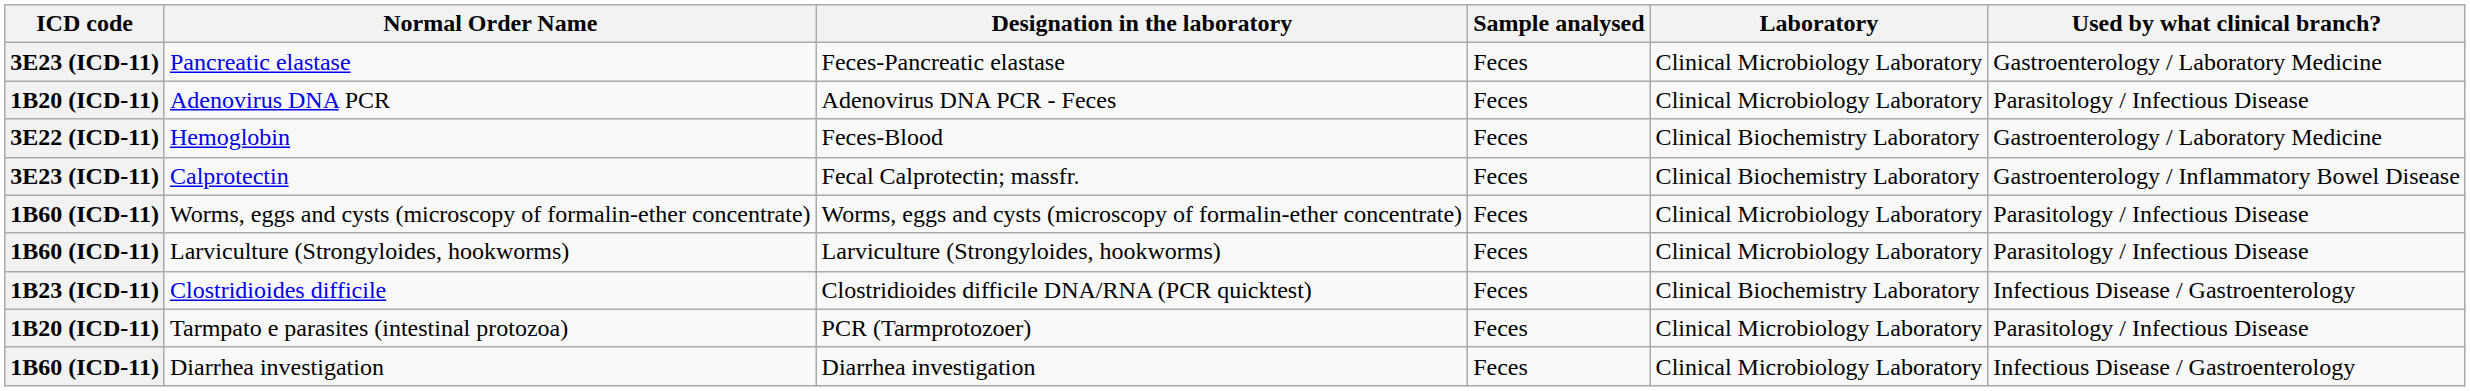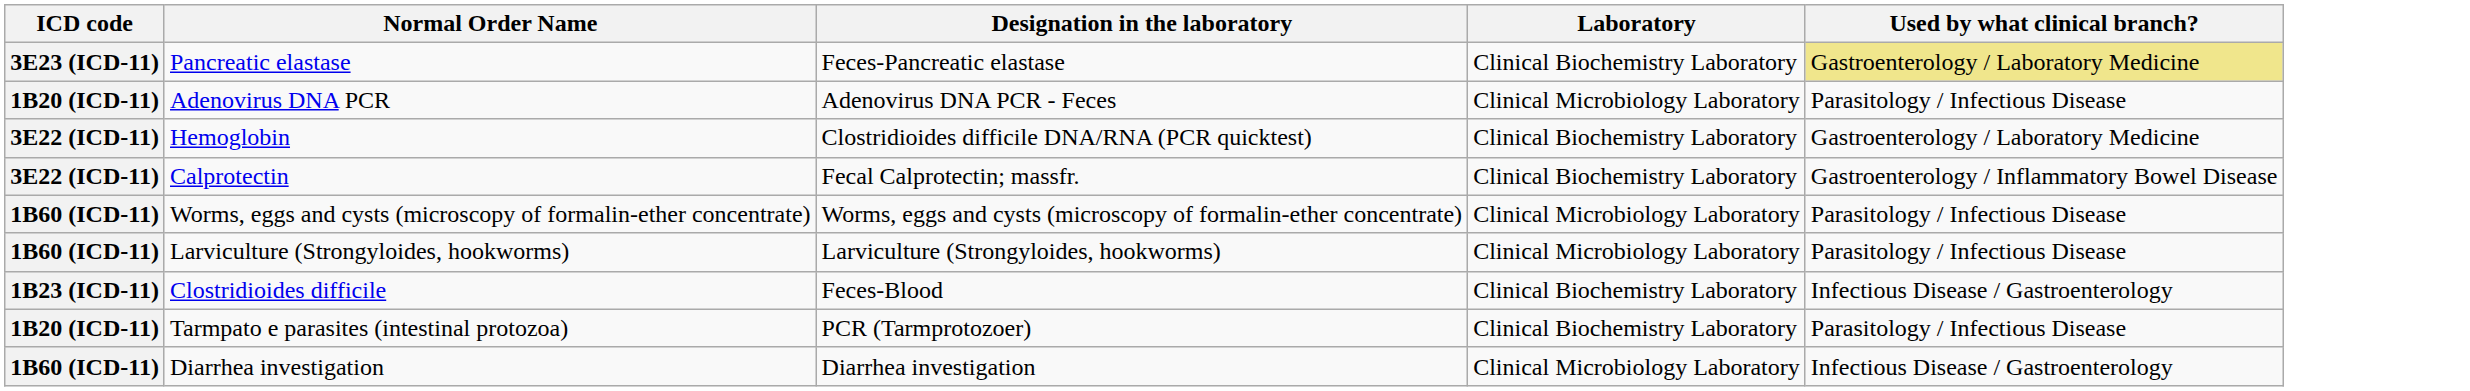- column: Sample analysed | Feces | Feces | Feces | Feces | Feces | Feces | Feces | Feces | Feces
Pancreatic elastase | Laboratory: Clinical Microbiology Laboratory -> Clinical Biochemistry Laboratory
Pancreatic elastase | Used by what clinical branch?: no background -> khaki background
Hemoglobin | Designation in the laboratory: Feces-Blood -> Clostridioides difficile DNA/RNA (PCR quicktest)
Calprotectin | ICD code: 3E23 (ICD-11) -> 3E22 (ICD-11)
Clostridioides difficile | Designation in the laboratory: Clostridioides difficile DNA/RNA (PCR quicktest) -> Feces-Blood
Tarmpato e parasites (intestinal protozoa) | Laboratory: Clinical Microbiology Laboratory -> Clinical Biochemistry Laboratory
